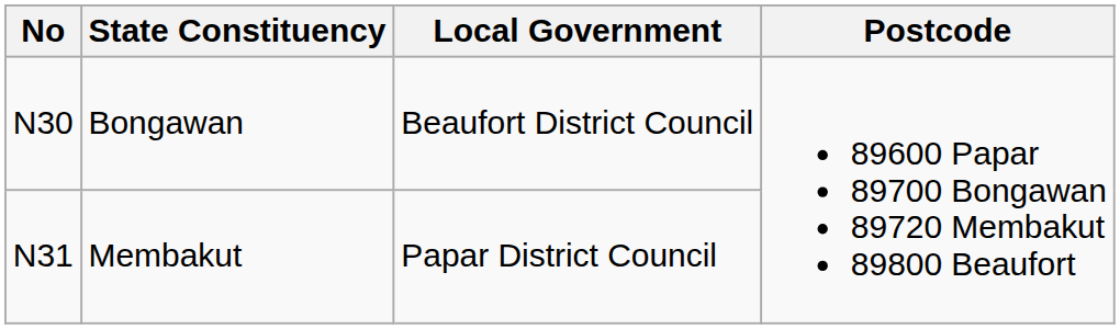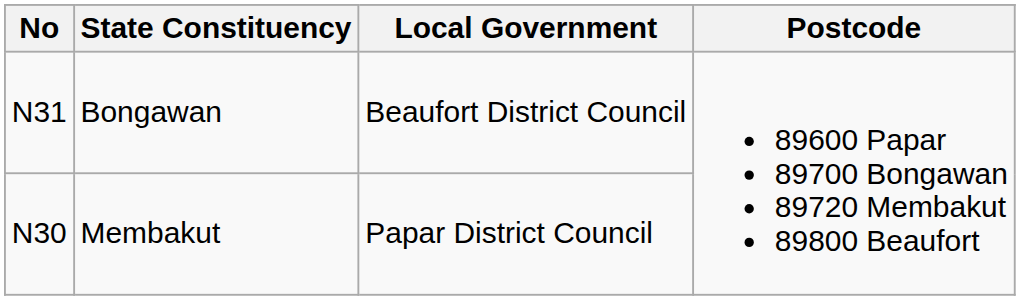Bongawan | No: N30 -> N31
Membakut | No: N31 -> N30
